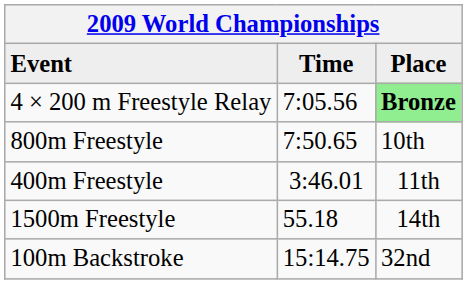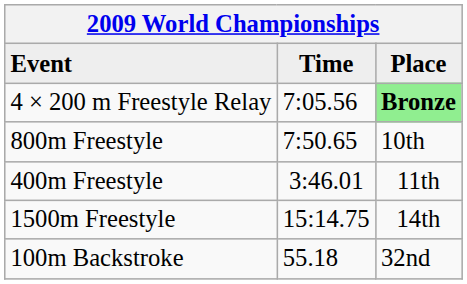1500m Freestyle | Time: 55.18 -> 15:14.75
100m Backstroke | Time: 15:14.75 -> 55.18
